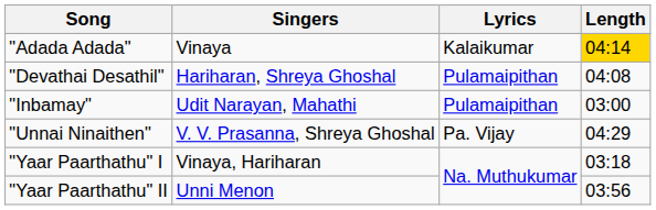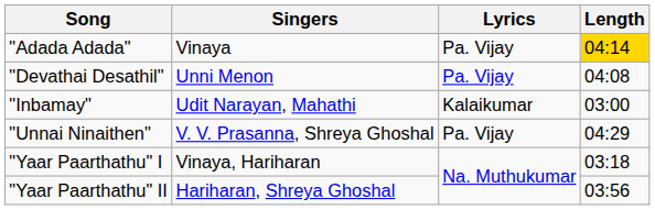"Adada Adada" | Lyrics: Kalaikumar -> Pa. Vijay
"Devathai Desathil" | Singers: Hariharan, Shreya Ghoshal -> Unni Menon
"Devathai Desathil" | Lyrics: Pulamaipithan -> Pa. Vijay
"Inbamay" | Lyrics: Pulamaipithan -> Kalaikumar
"Yaar Paarthathu" II | Singers: Unni Menon -> Hariharan, Shreya Ghoshal
